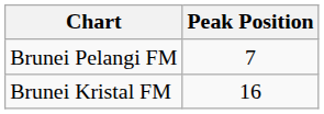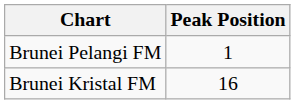Brunei Pelangi FM | Peak Position: 7 -> 1
